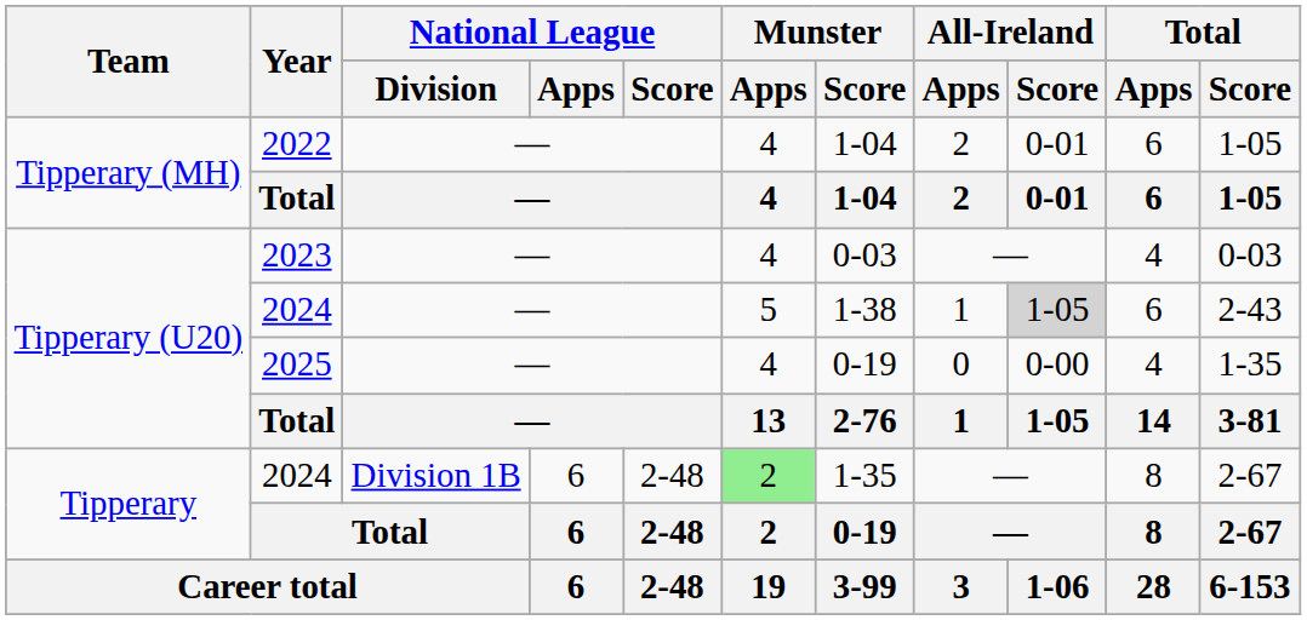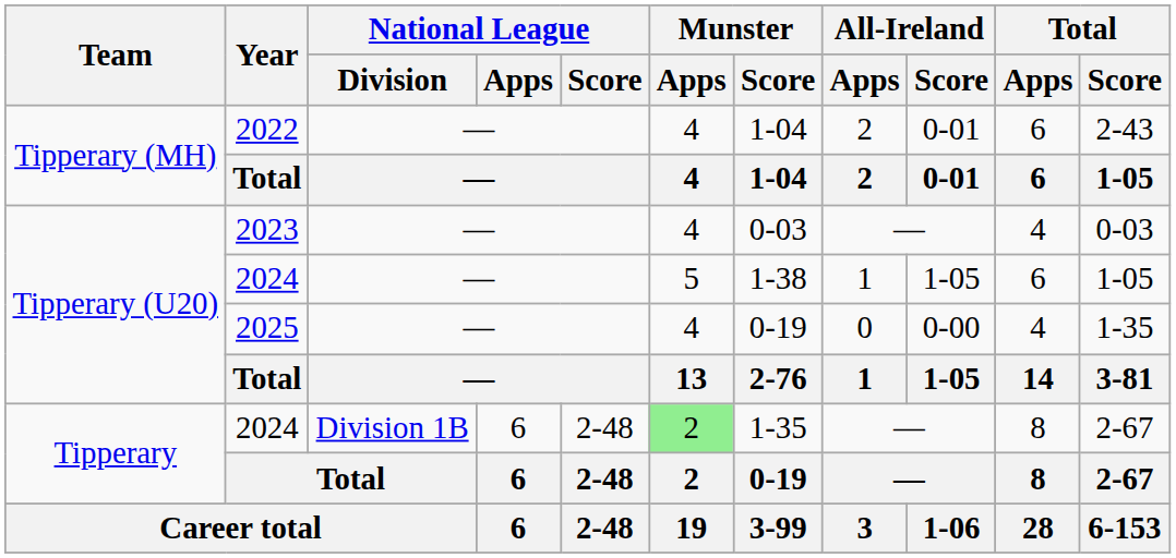2022 | Total / Score: 1-05 -> 2-43
Tipperary (U20) / 2024 | All-Ireland / Score: lightgrey background -> no background
Tipperary (U20) / 2024 | Total / Score: 2-43 -> 1-05
